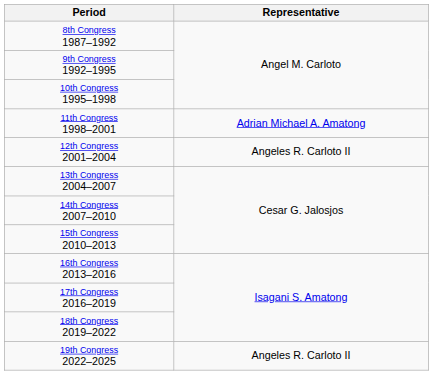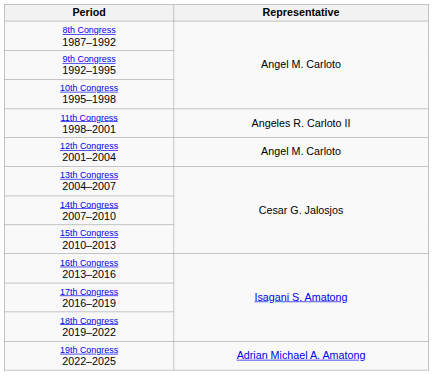11th Congress 1998–2001 | Representative: Adrian Michael A. Amatong -> Angeles R. Carloto II
12th Congress 2001–2004 | Representative: Angeles R. Carloto II -> Angel M. Carloto
19th Congress 2022–2025 | Representative: Angeles R. Carloto II -> Adrian Michael A. Amatong
